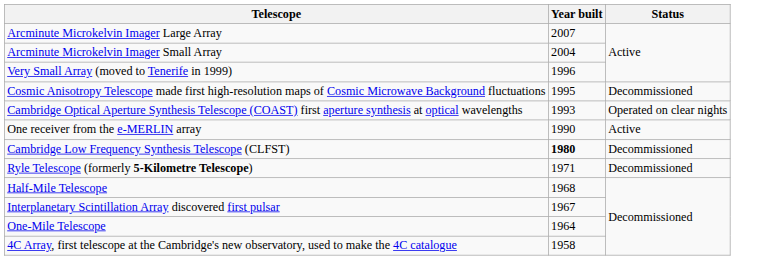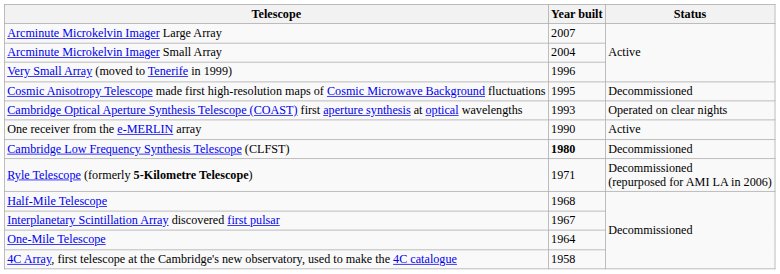Ryle Telescope (formerly 5-Kilometre Telescope) | Status: Decommissioned -> Decommissioned (repurposed for AMI LA in 2006)
